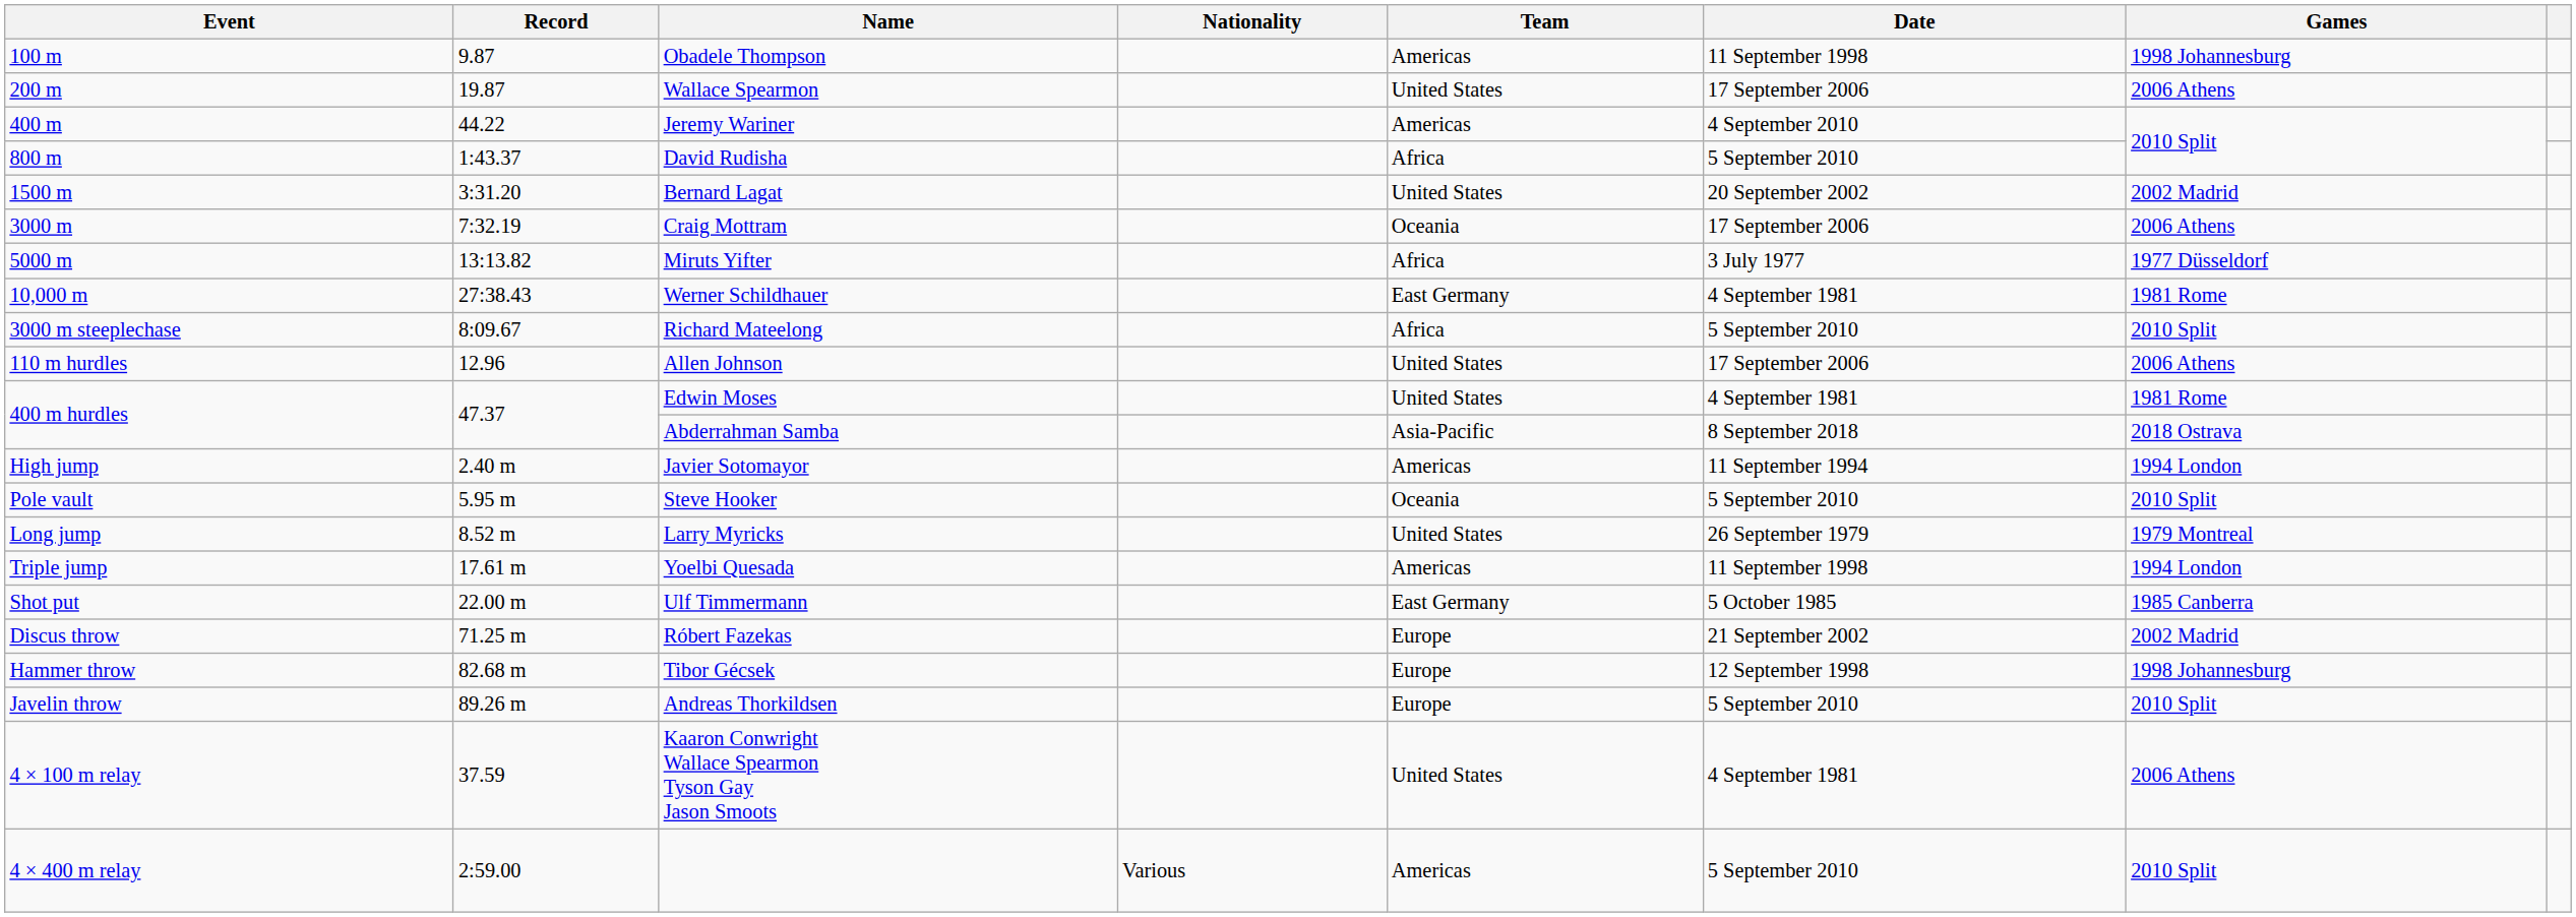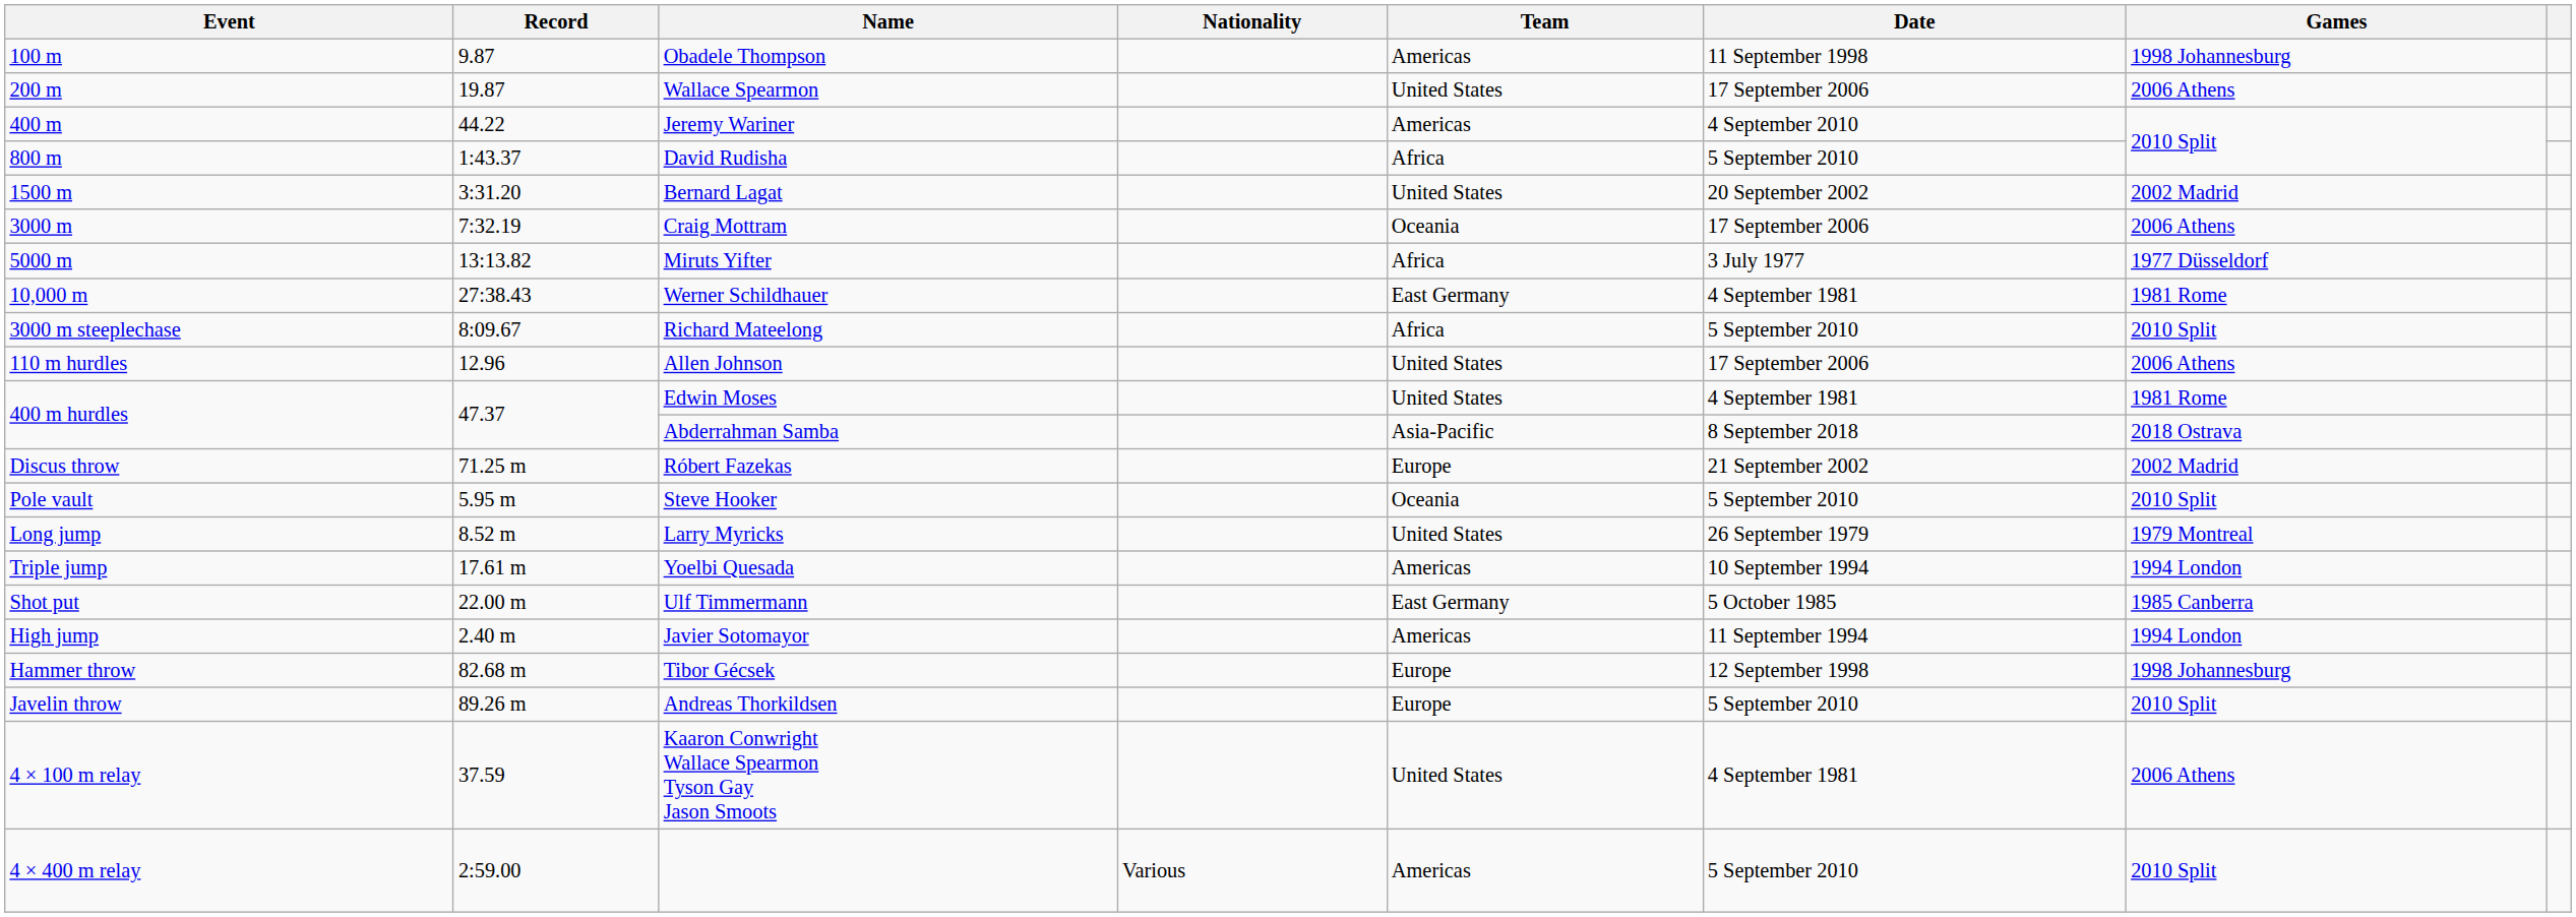rows swapped: Javier Sotomayor <-> Róbert Fazekas
Yoelbi Quesada | Date: 11 September 1998 -> 10 September 1994
